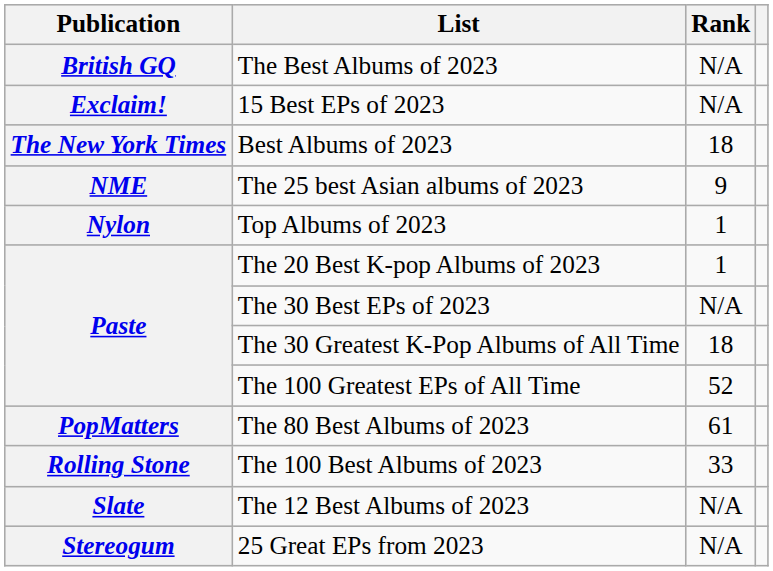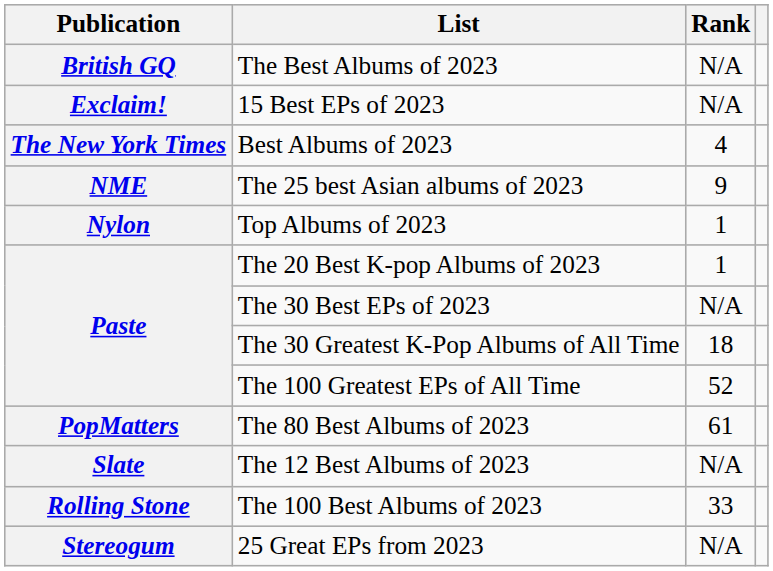Best Albums of 2023 | Rank: 18 -> 4
rows swapped: The 100 Best Albums of 2023 <-> The 12 Best Albums of 2023
